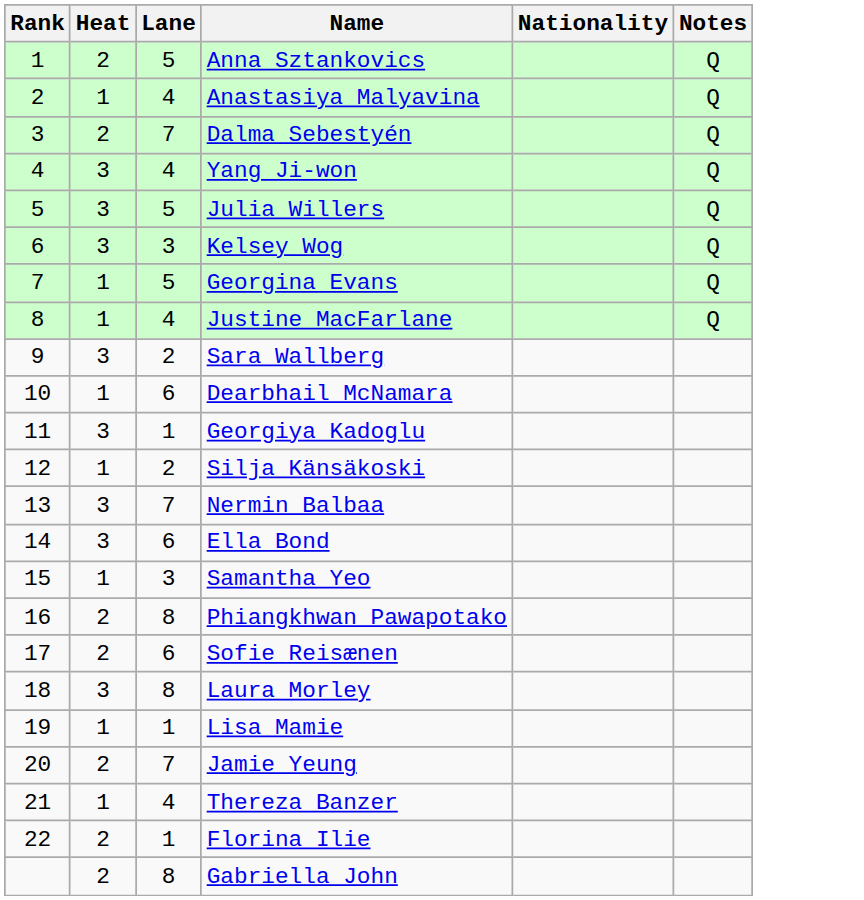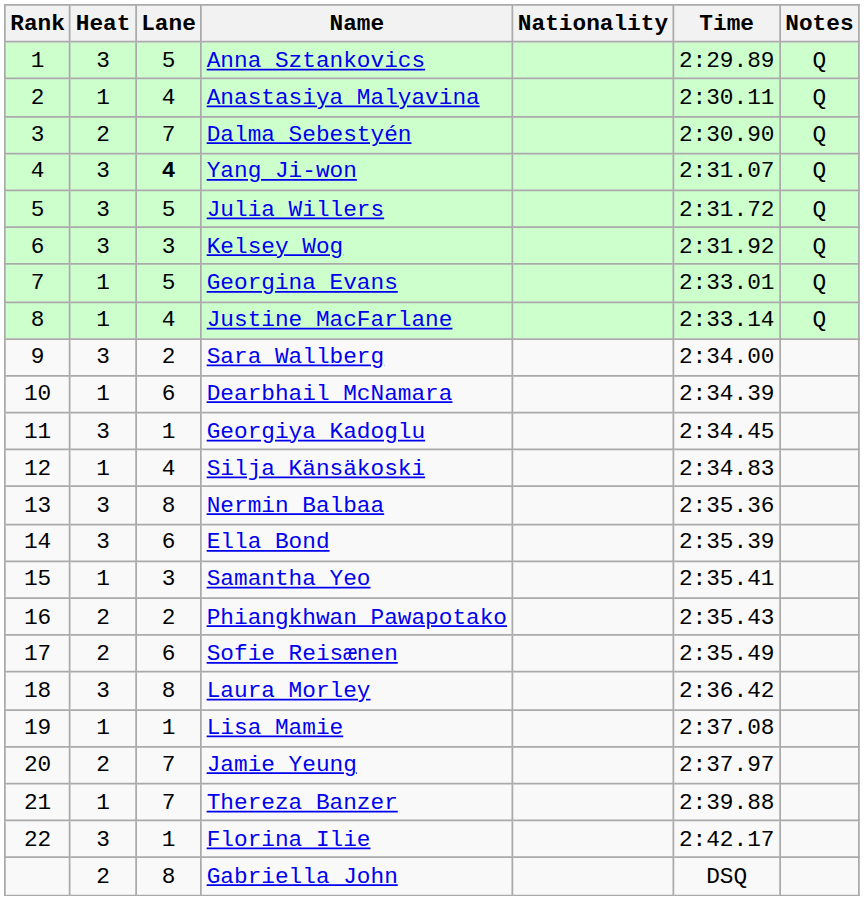+ column: Time | 2:29.89 | 2:30.11 | 2:30.90 | 2:31.07 | 2:31.72 | 2:31.92 | 2:33.01 | 2:33.14 | 2:34.00 | 2:34.39 | 2:34.45 | 2:34.83 | 2:35.36 | 2:35.39 | 2:35.41 | 2:35.43 | 2:35.49 | 2:36.42 | 2:37.08 | 2:37.97 | 2:39.88 | 2:42.17 | DSQ
Anna Sztankovics | Heat: 2 -> 3
Yang Ji-won | Lane: normal -> bold
Silja Känsäkoski | Lane: 2 -> 4
Nermin Balbaa | Lane: 7 -> 8
Phiangkhwan Pawapotako | Lane: 8 -> 2
Thereza Banzer | Lane: 4 -> 7
Florina Ilie | Heat: 2 -> 3
